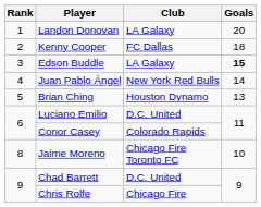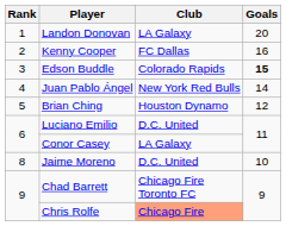Kenny Cooper | Goals: 18 -> 16
Edson Buddle | Club: LA Galaxy -> Colorado Rapids
Brian Ching | Goals: 13 -> 12
Conor Casey | Club: Colorado Rapids -> LA Galaxy
Jaime Moreno | Club: Chicago Fire Toronto FC -> D.C. United
Chad Barrett | Club: D.C. United -> Chicago Fire Toronto FC
Chris Rolfe | Club: no background -> lightsalmon background
